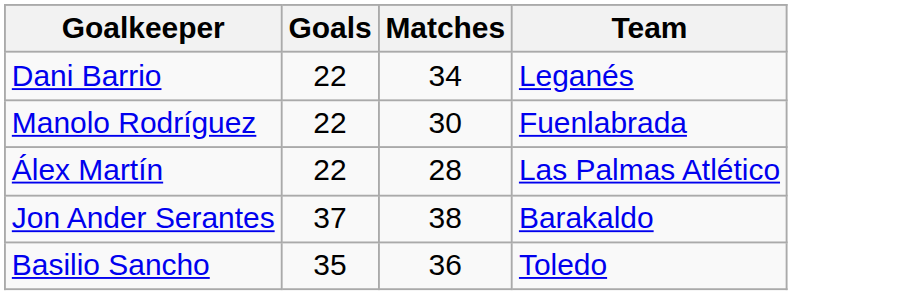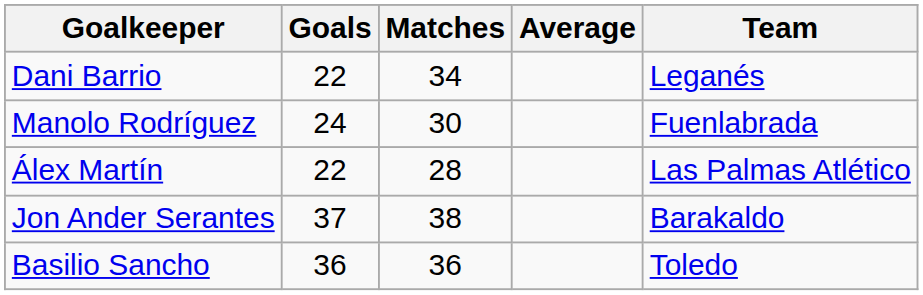+ column: Average
Manolo Rodríguez | Goals: 22 -> 24
Basilio Sancho | Goals: 35 -> 36
